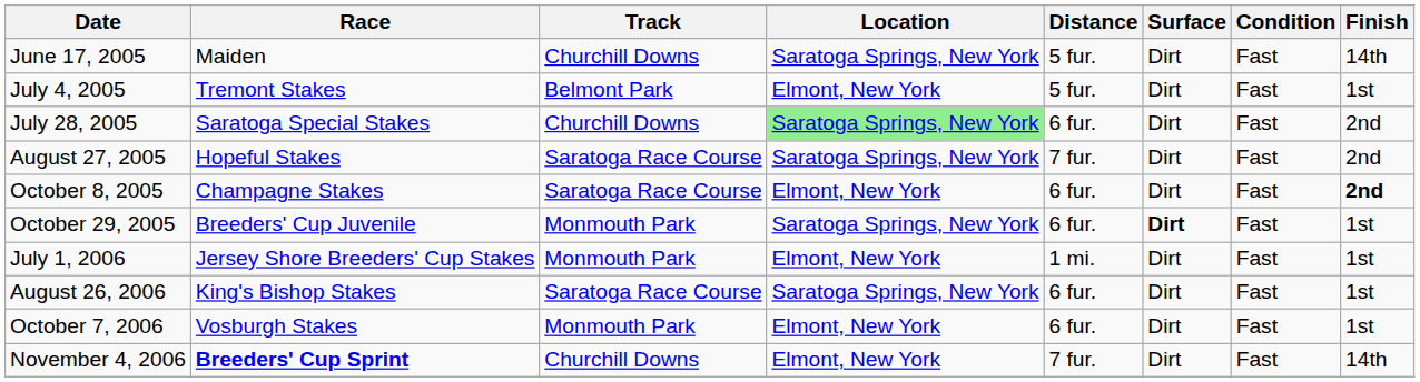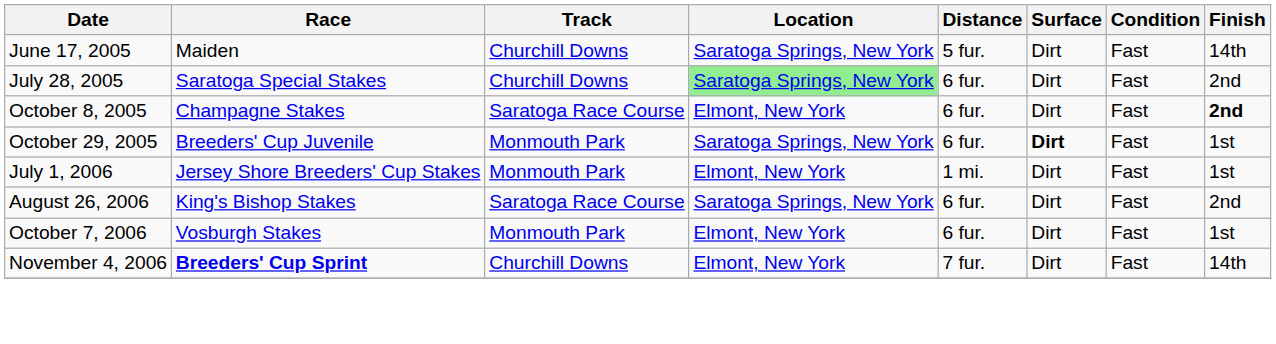- row: July 4, 2005 | Tremont Stakes | Belmont Park | Elmont, New York | 5 fur. | Dirt | Fast | 1st
- row: August 27, 2005 | Hopeful Stakes | Saratoga Race Course | Saratoga Springs, New York | 7 fur. | Dirt | Fast | 2nd
August 26, 2006 | Finish: 1st -> 2nd
